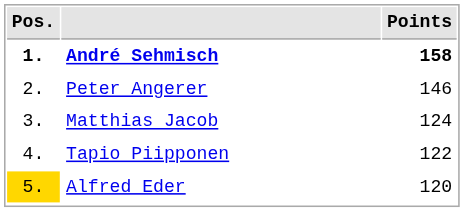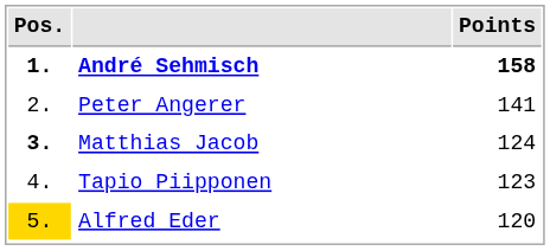Peter Angerer | Points: 146 -> 141
Matthias Jacob | Pos.: normal -> bold
Tapio Piipponen | Points: 122 -> 123
